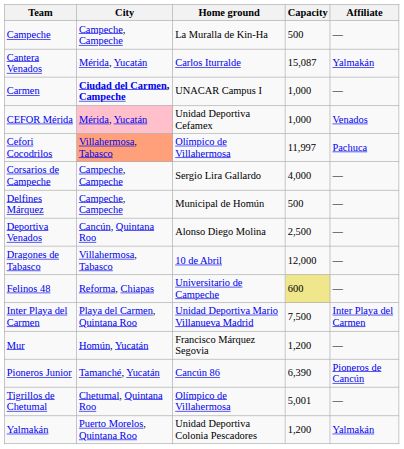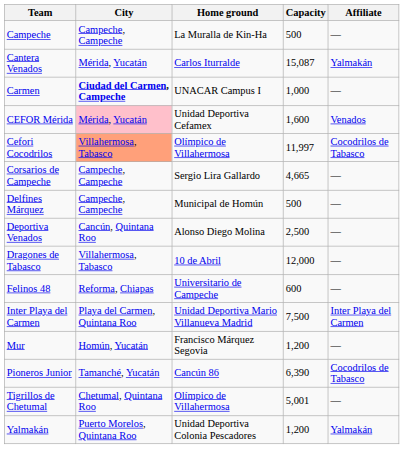CEFOR Mérida | Capacity: 1,000 -> 1,600
Cefori Cocodrilos | Affiliate: Pachuca -> Cocodrilos de Tabasco
Corsarios de Campeche | Capacity: 4,000 -> 4,665
Felinos 48 | Capacity: khaki background -> no background
Pioneros Junior | Affiliate: Pioneros de Cancún -> Cocodrilos de Tabasco
